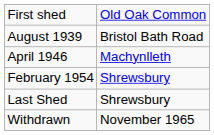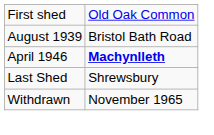April 1946 | column 2: normal -> bold
- row: February 1954 | Shrewsbury
